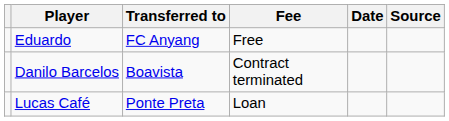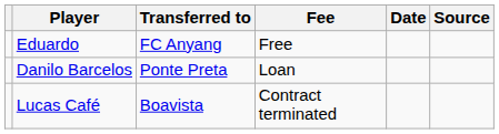Danilo Barcelos | Transferred to: Boavista -> Ponte Preta
Danilo Barcelos | Fee: Contract terminated -> Loan
Lucas Café | Transferred to: Ponte Preta -> Boavista
Lucas Café | Fee: Loan -> Contract terminated
